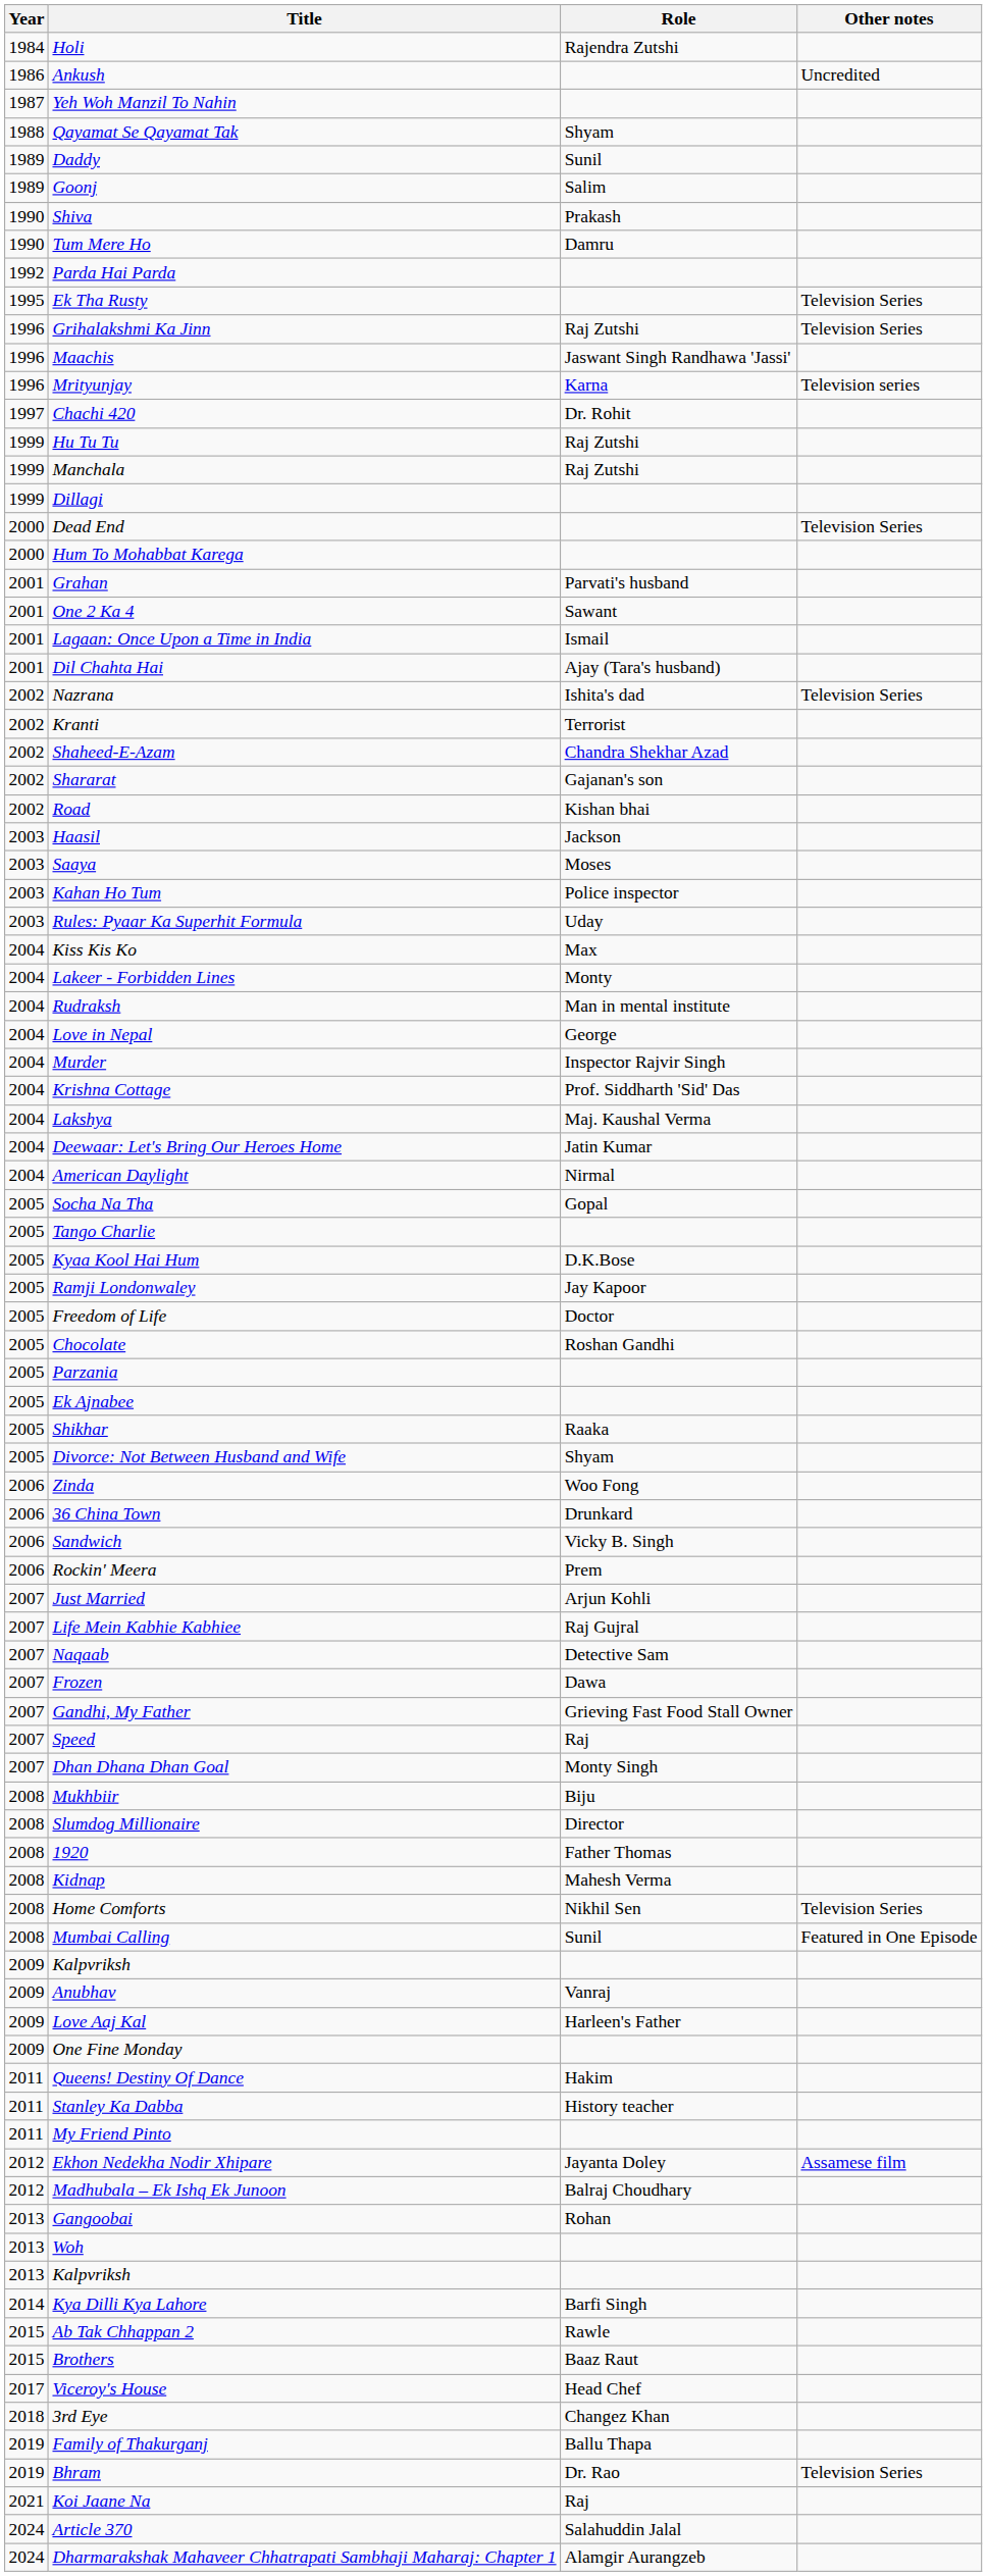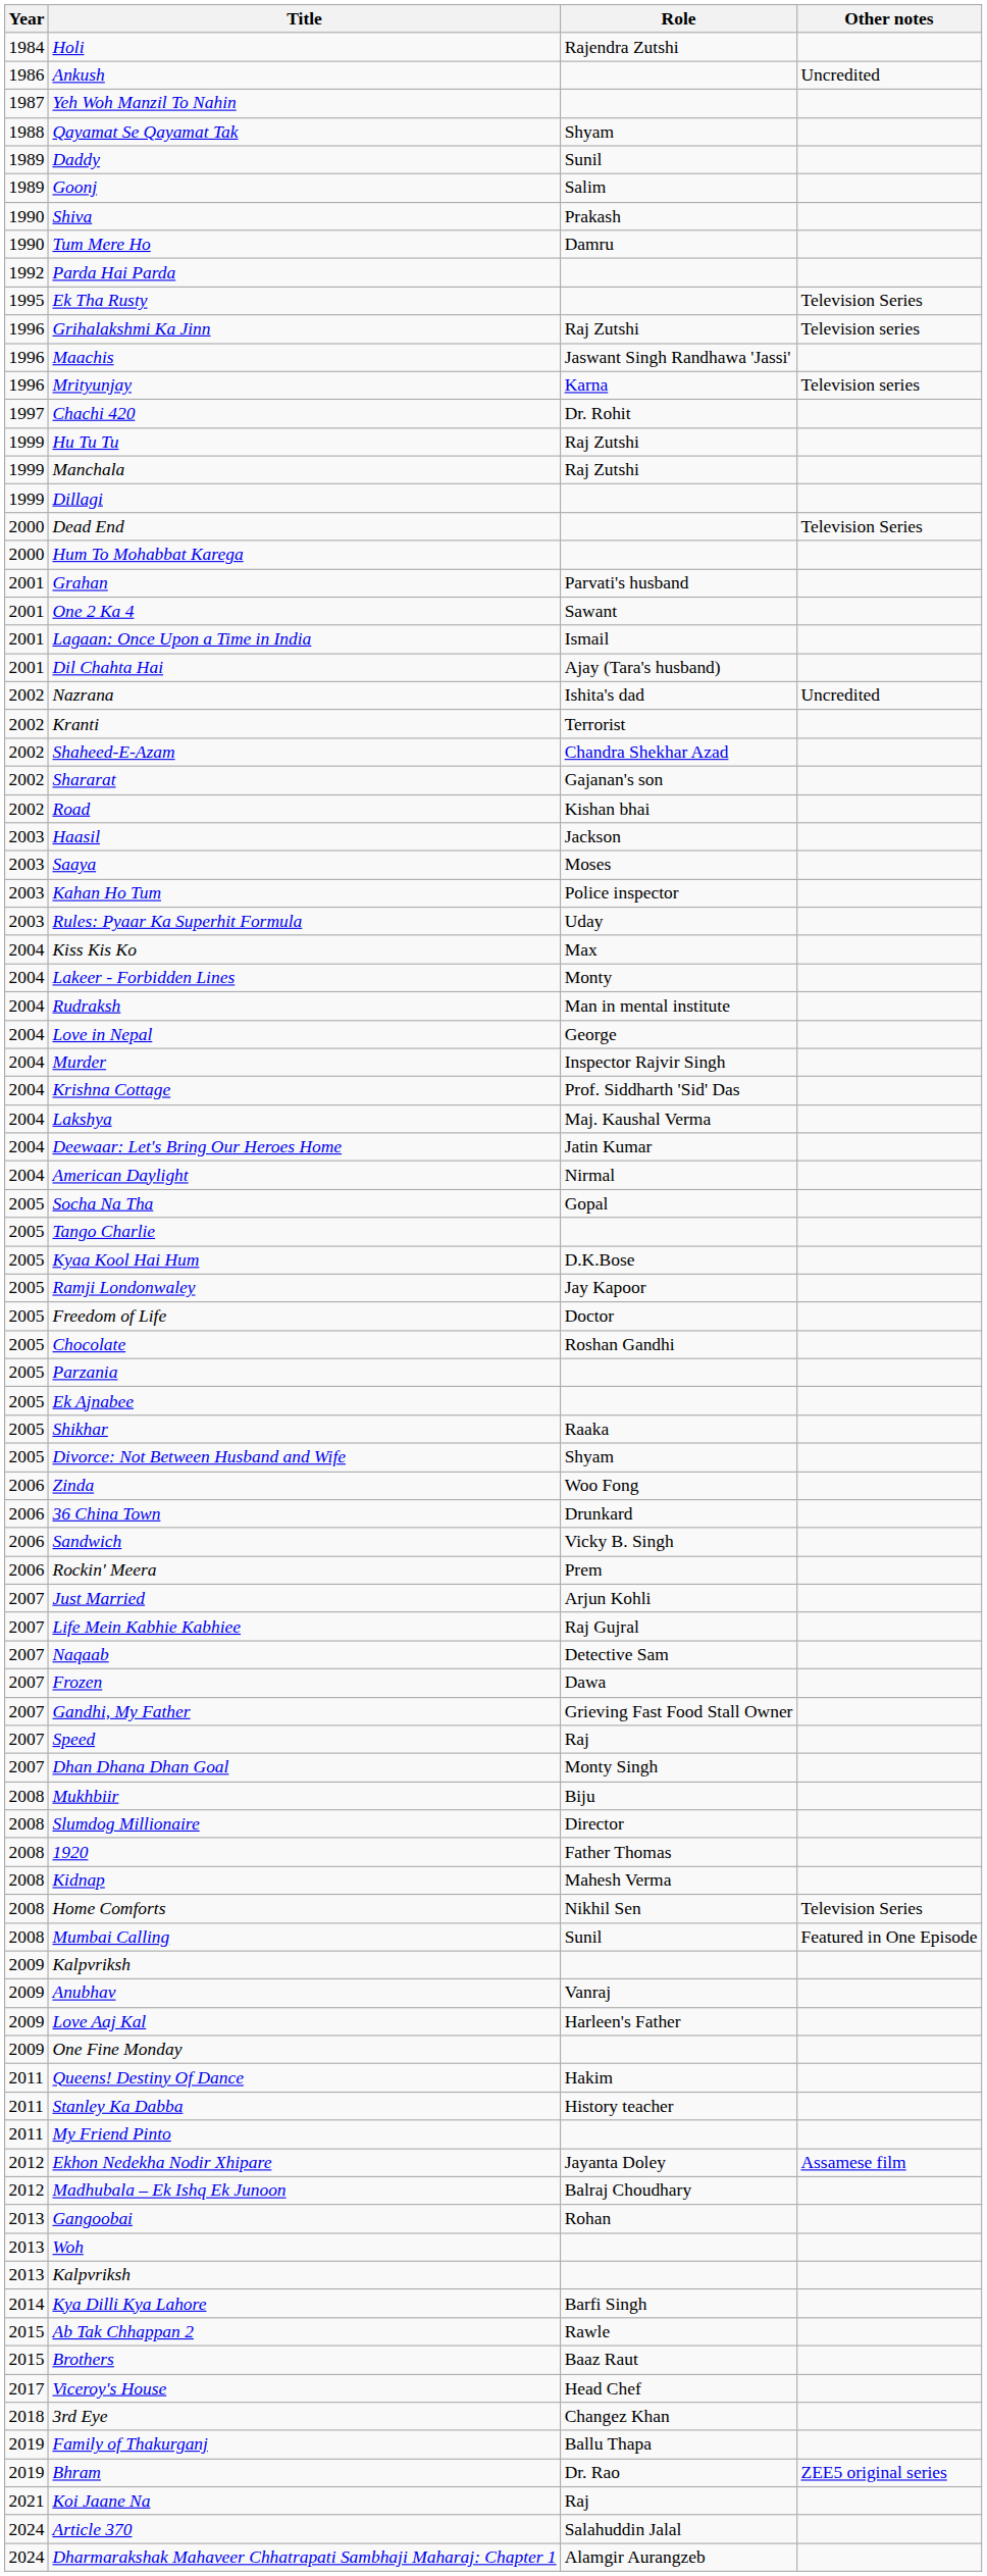Grihalakshmi Ka Jinn | Other notes: Television Series -> Television series
Nazrana | Other notes: Television Series -> Uncredited
Bhram | Other notes: Television Series -> ZEE5 original series
